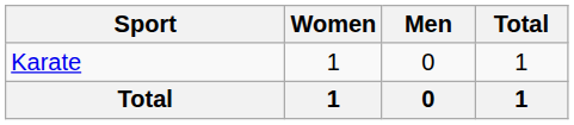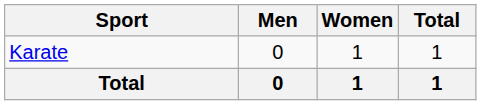columns swapped: Men <-> Women
